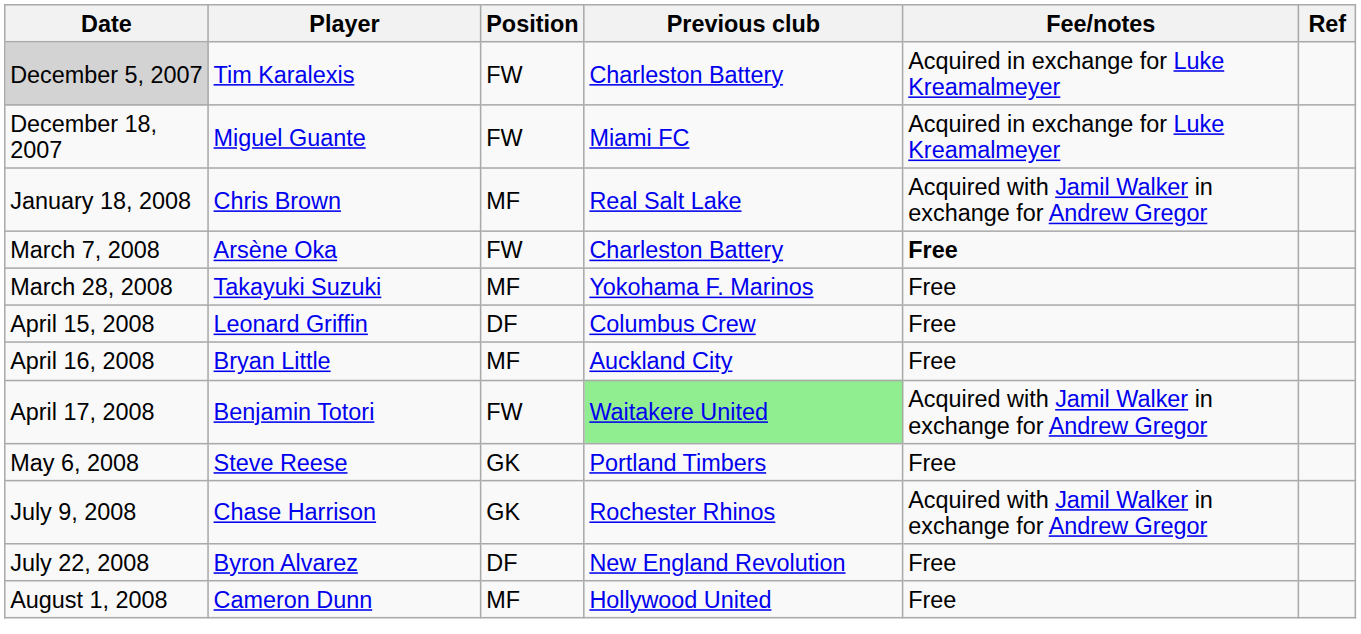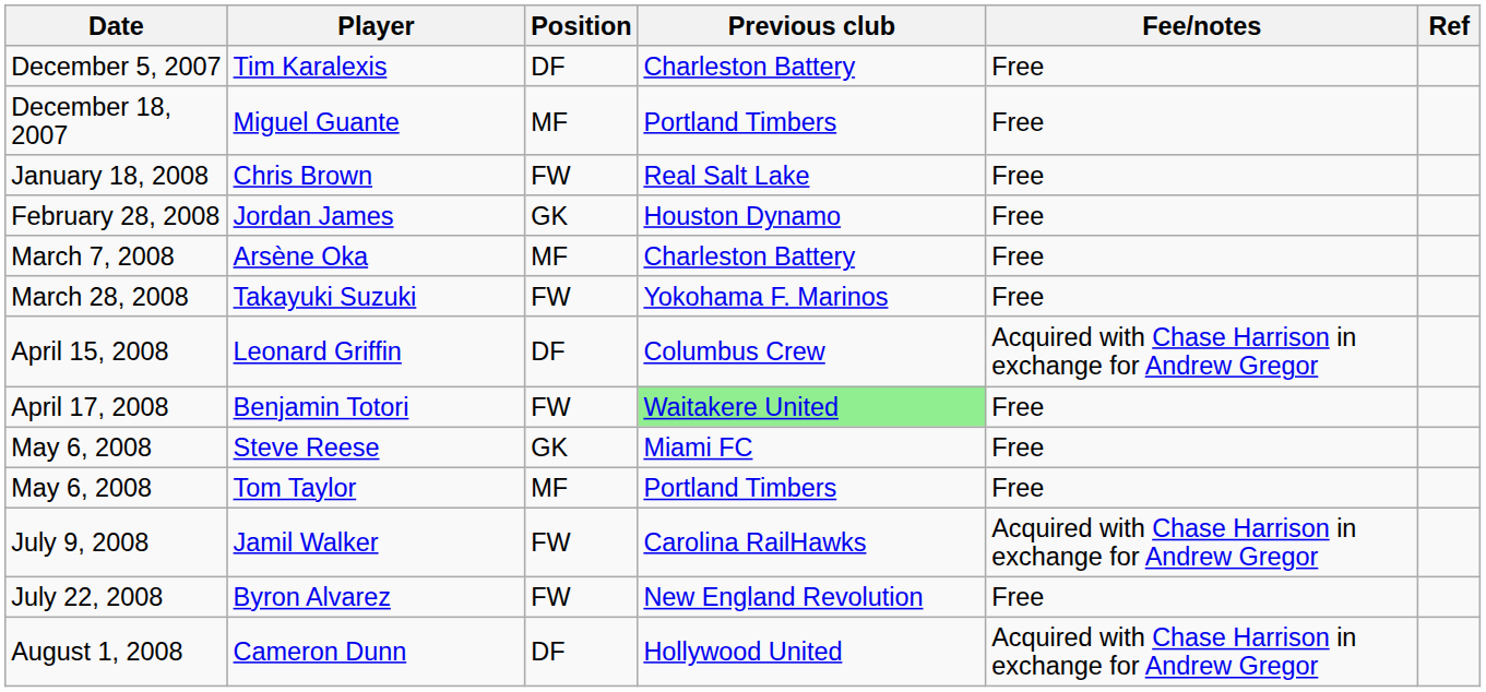Tim Karalexis | Date: lightgrey background -> no background
Tim Karalexis | Position: FW -> DF
Tim Karalexis | Fee/notes: Acquired in exchange for Luke Kreamalmeyer -> Free
Miguel Guante | Position: FW -> MF
Miguel Guante | Previous club: Miami FC -> Portland Timbers
Miguel Guante | Fee/notes: Acquired in exchange for Luke Kreamalmeyer -> Free
Chris Brown | Position: MF -> FW
Chris Brown | Fee/notes: Acquired with Jamil Walker in exchange for Andrew Gregor -> Free
+ row: February 28, 2008 | Jordan James | GK | Houston Dynamo | Free
Arsène Oka | Position: FW -> MF
Arsène Oka | Fee/notes: bold -> normal
Takayuki Suzuki | Position: MF -> FW
Leonard Griffin | Fee/notes: Free -> Acquired with Chase Harrison in exchange for Andrew Gregor
- row: April 16, 2008 | Bryan Little | MF | Auckland City | Free
Benjamin Totori | Fee/notes: Acquired with Jamil Walker in exchange for Andrew Gregor -> Free
Steve Reese | Previous club: Portland Timbers -> Miami FC
+ row: May 6, 2008 | Tom Taylor | MF | Portland Timbers | Free
- row: July 9, 2008 | Chase Harrison | GK | Rochester Rhinos | Acquired with Jamil Walker in exchange for Andrew Gregor
+ row: July 9, 2008 | Jamil Walker | FW | Carolina RailHawks | Acquired with Chase Harrison in exchange for Andrew Gregor
Byron Alvarez | Position: DF -> FW
Cameron Dunn | Position: MF -> DF
Cameron Dunn | Fee/notes: Free -> Acquired with Chase Harrison in exchange for Andrew Gregor
